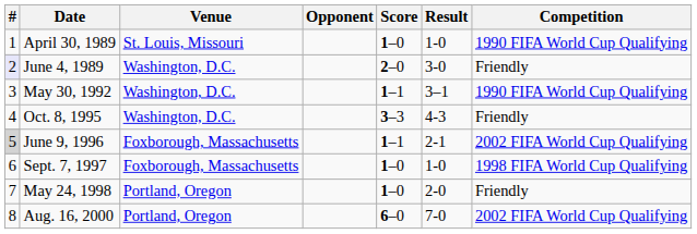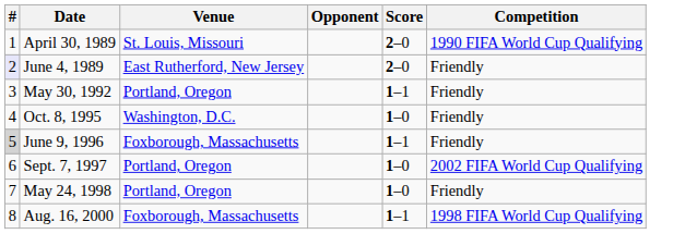- column: Result | 1-0 | 3-0 | 3–1 | 4-3 | 2-1 | 1-0 | 2-0 | 7-0
April 30, 1989 | Score: 1–0 -> 2–0
June 4, 1989 | Venue: Washington, D.C. -> East Rutherford, New Jersey
May 30, 1992 | Venue: Washington, D.C. -> Portland, Oregon
May 30, 1992 | Competition: 1990 FIFA World Cup Qualifying -> Friendly
Oct. 8, 1995 | Score: 3–3 -> 1–0
June 9, 1996 | Competition: 2002 FIFA World Cup Qualifying -> Friendly
Sept. 7, 1997 | Venue: Foxborough, Massachusetts -> Portland, Oregon
Sept. 7, 1997 | Competition: 1998 FIFA World Cup Qualifying -> 2002 FIFA World Cup Qualifying
Aug. 16, 2000 | Venue: Portland, Oregon -> Foxborough, Massachusetts
Aug. 16, 2000 | Score: 6–0 -> 1–1
Aug. 16, 2000 | Competition: 2002 FIFA World Cup Qualifying -> 1998 FIFA World Cup Qualifying
